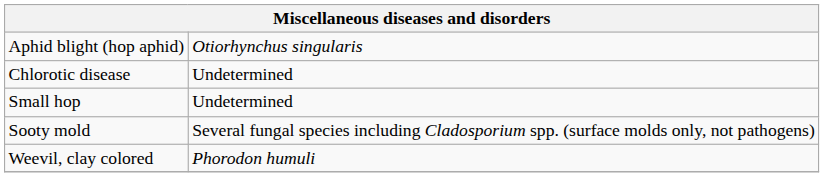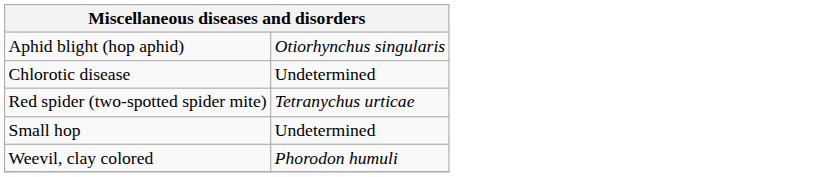+ row: Red spider (two-spotted spider mite) | Tetranychus urticae
- row: Sooty mold | Several fungal species including Cladosporium spp. (surface molds only, not pathogens)
